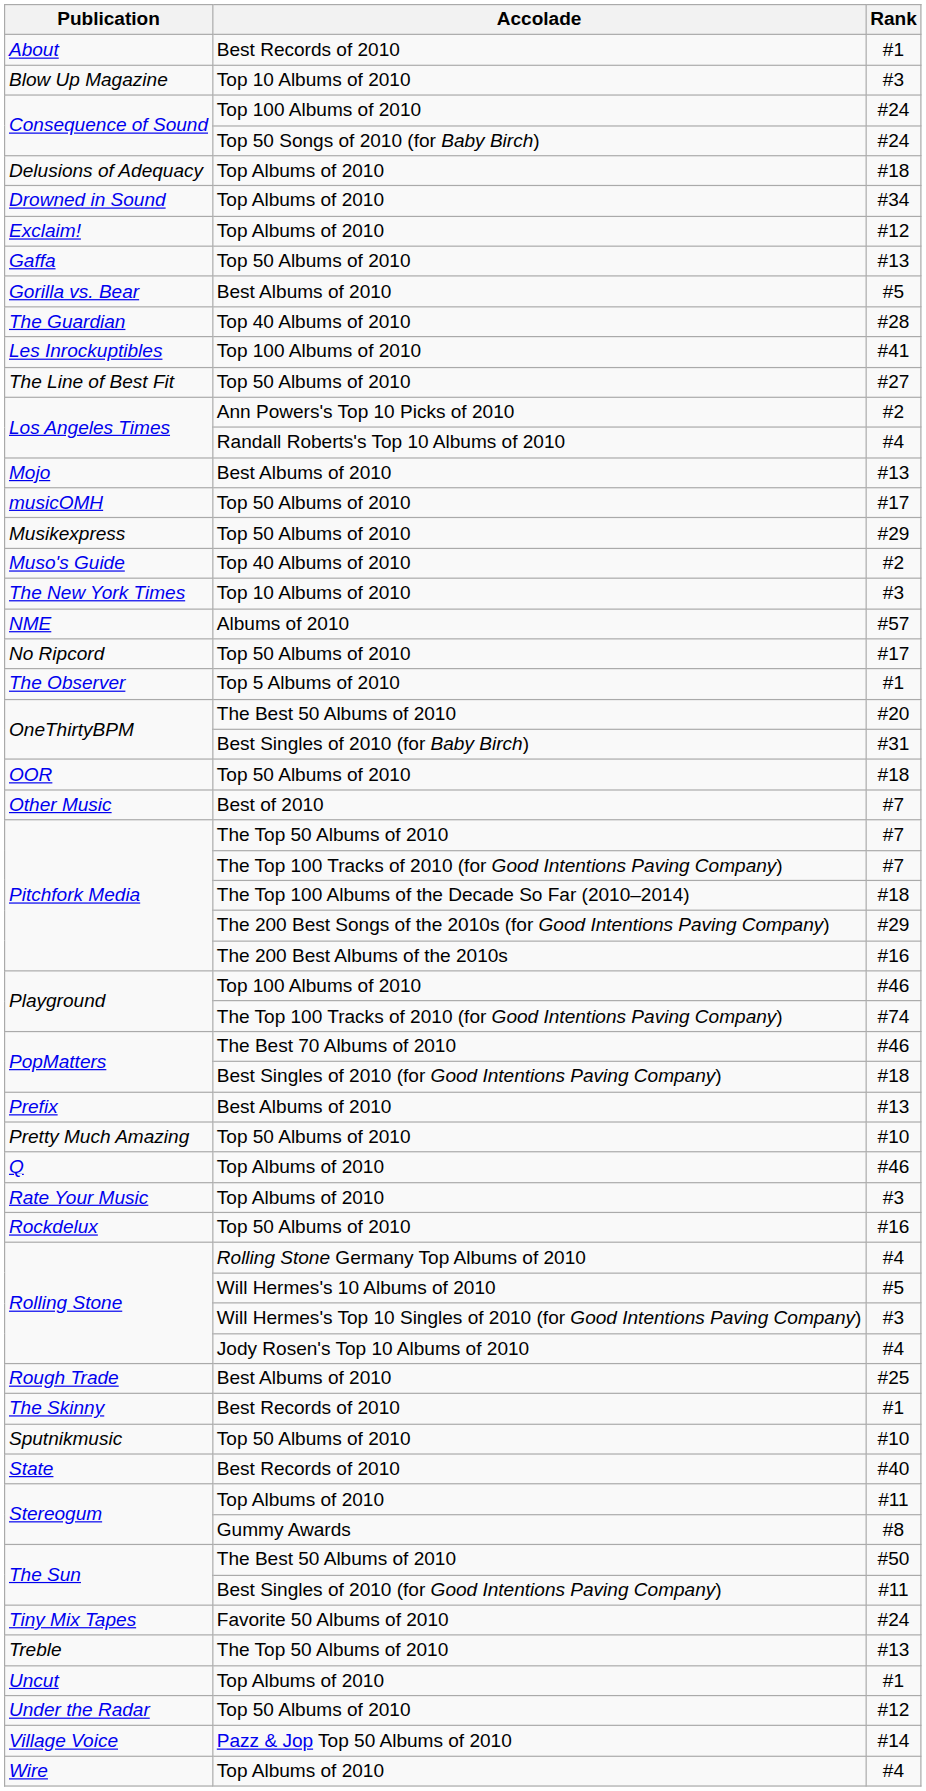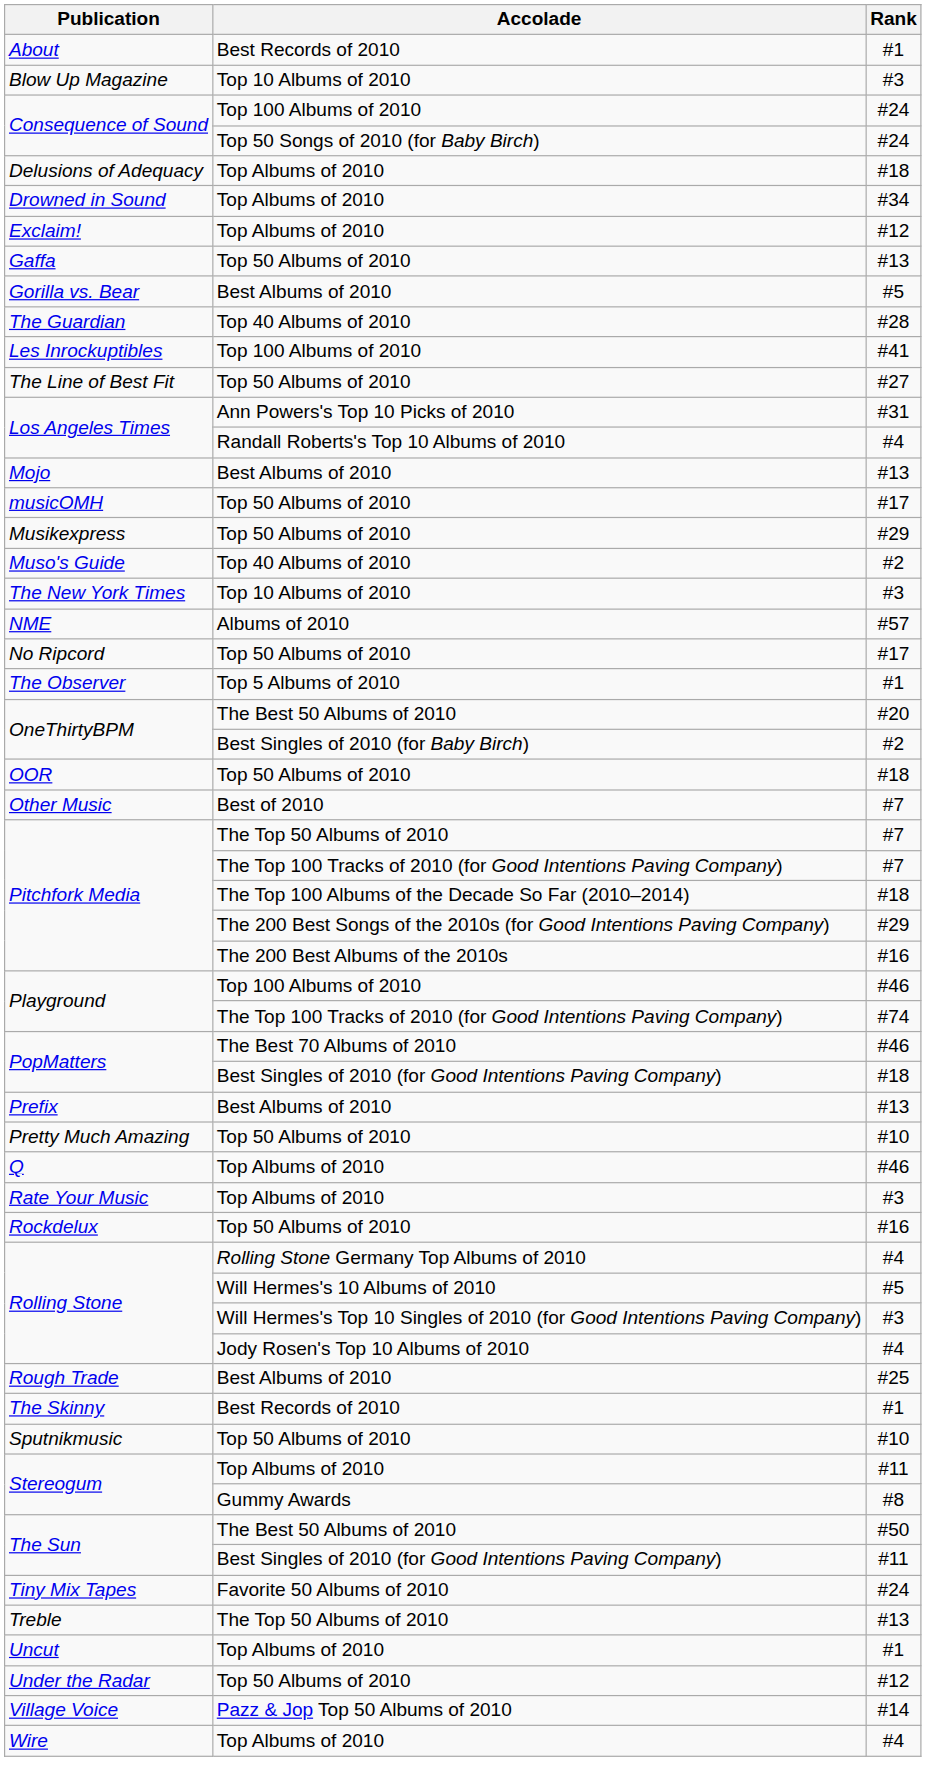Los Angeles Times / Ann Powers's Top 10 Picks of 2010 | Rank: #2 -> #31
OneThirtyBPM / Best Singles of 2010 (for Baby Birch) | Rank: #31 -> #2
- row: State | Best Records of 2010 | #40
